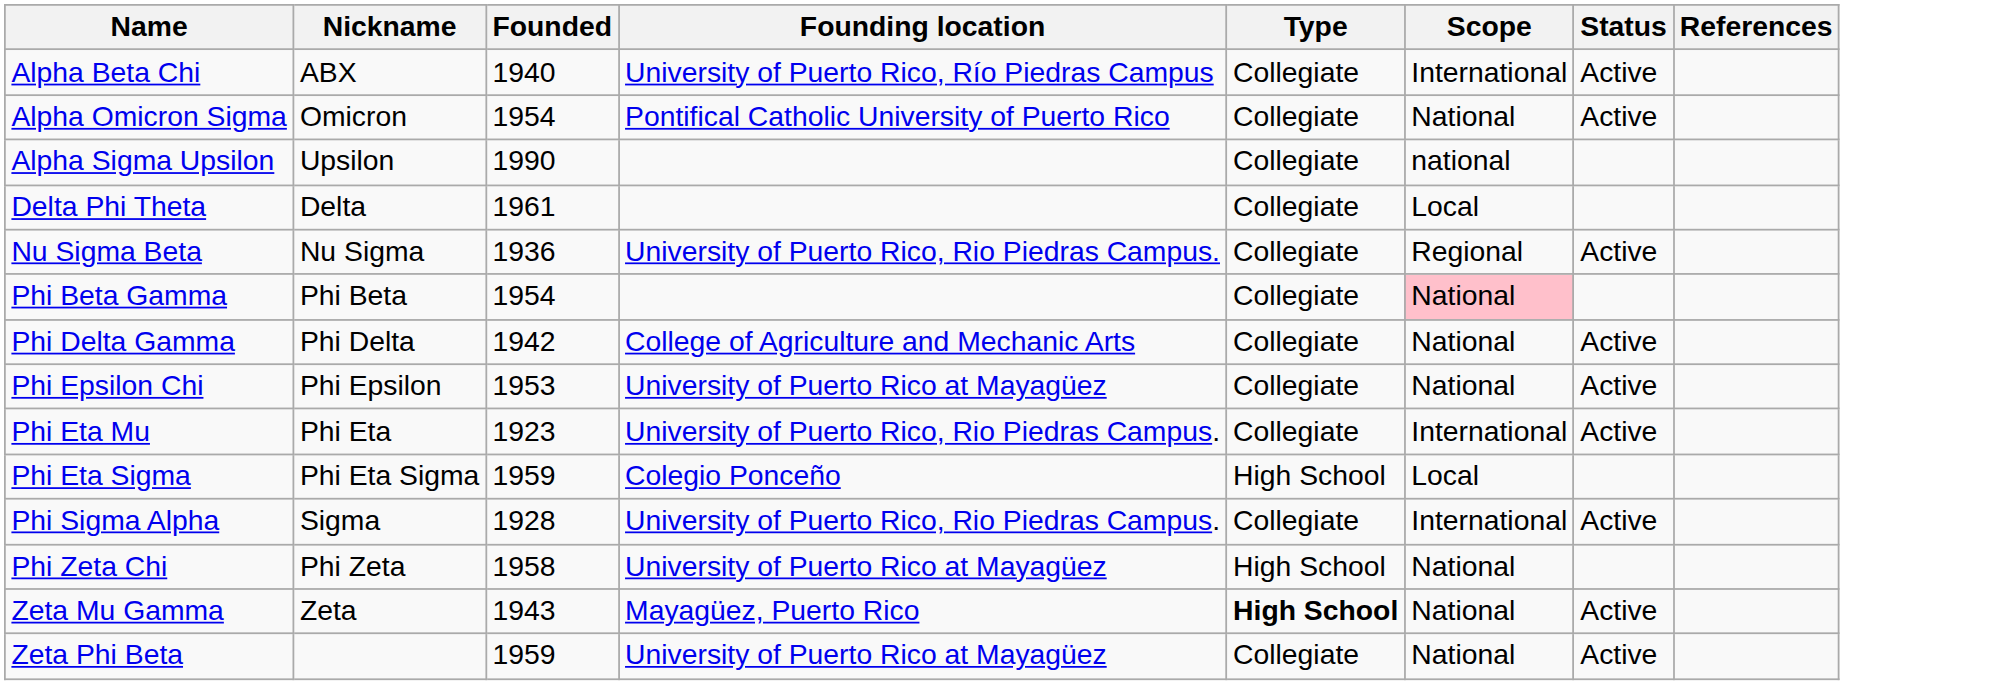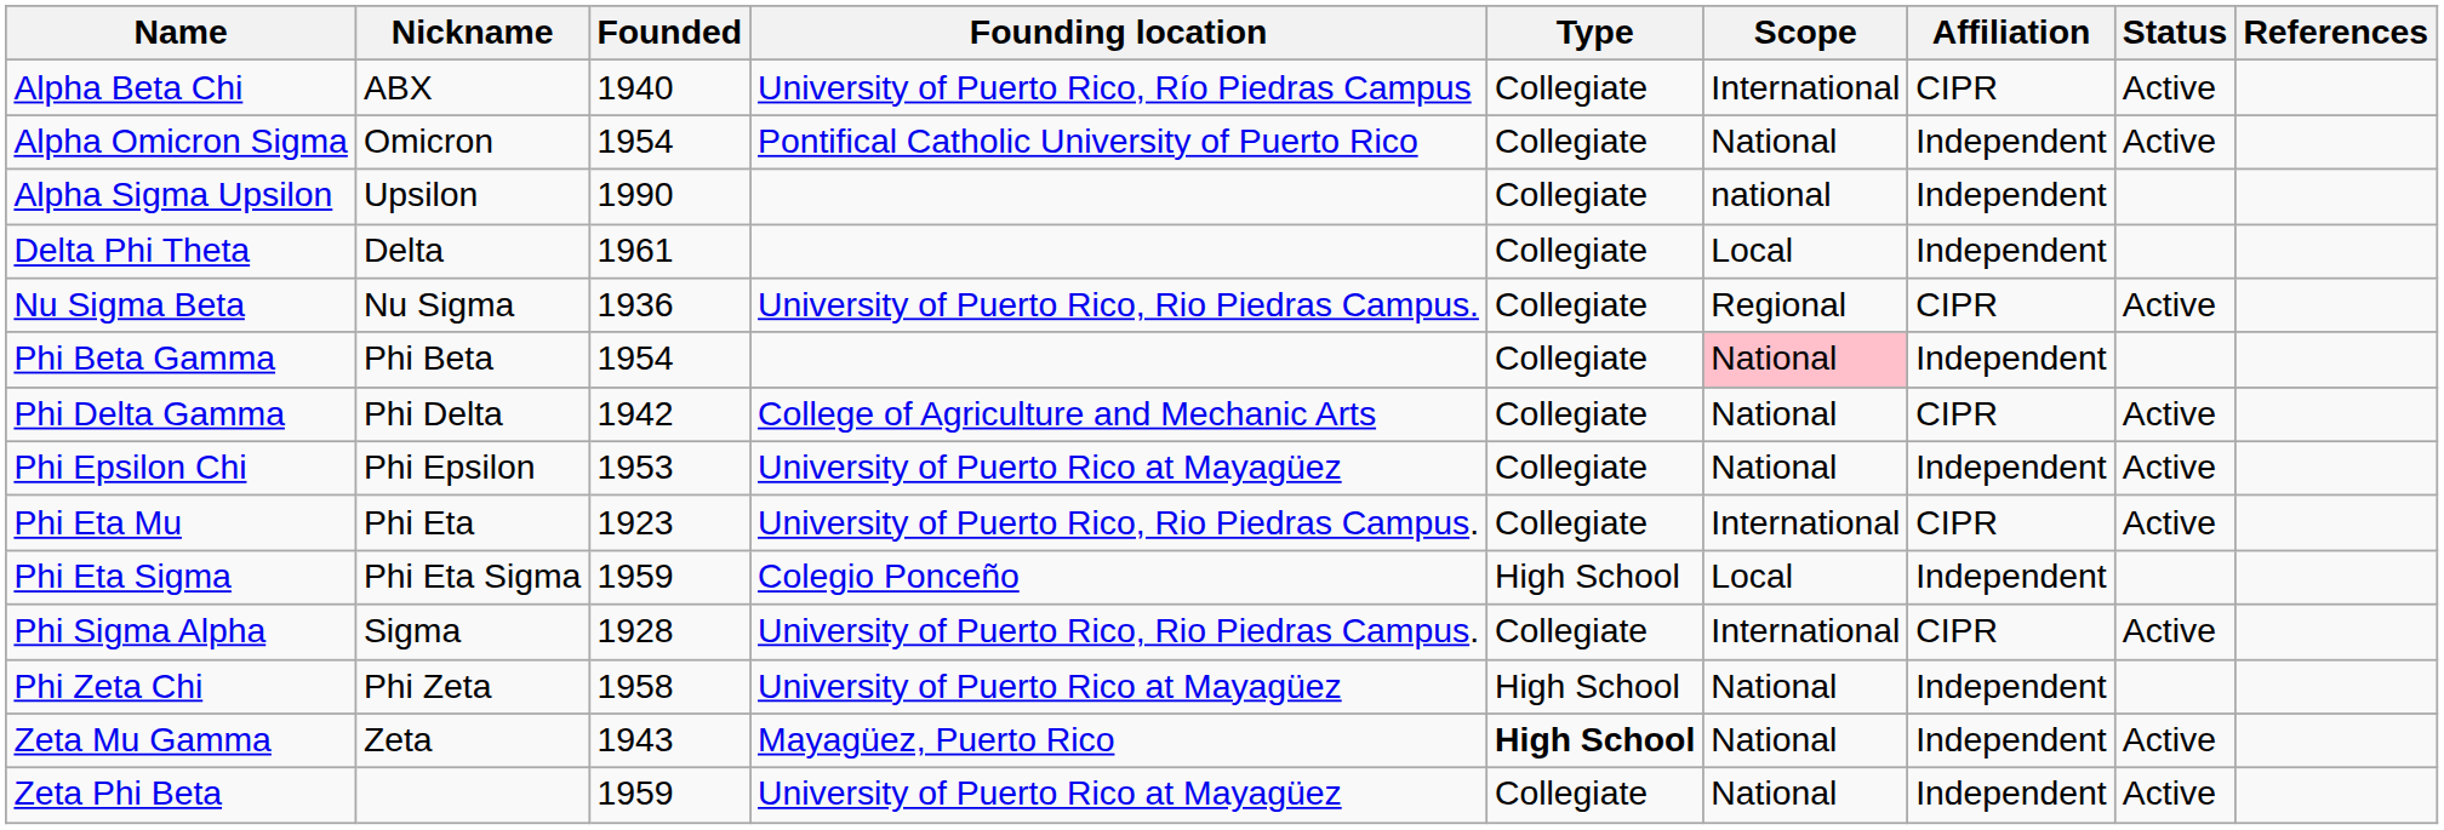+ column: Affiliation | CIPR | Independent | Independent | Independent | CIPR | Independent | CIPR | Independent | CIPR | Independent | CIPR | Independent | Independent | Independent
